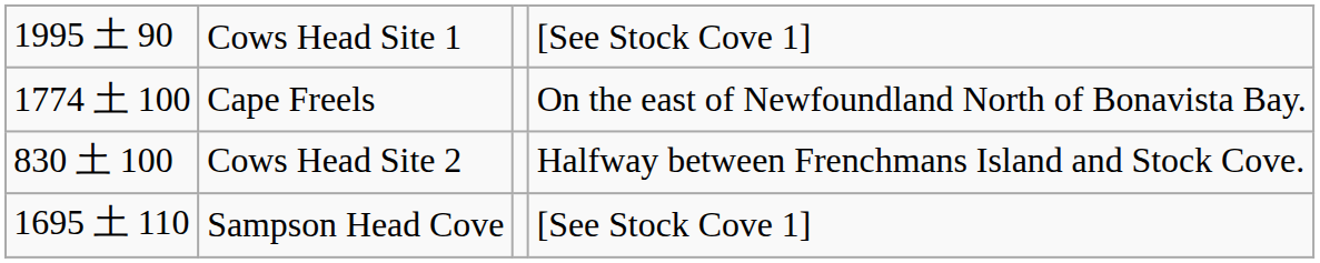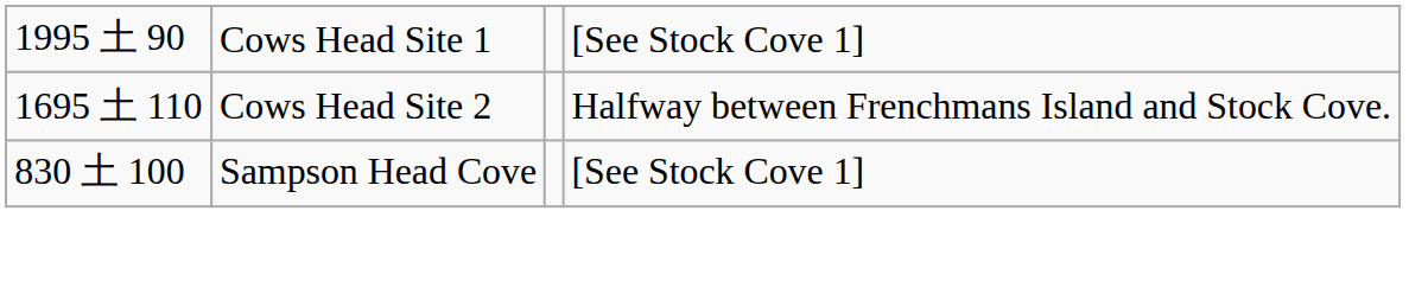- row: 1774 土 100 | Cape Freels | On the east of Newfoundland North of Bonavista Bay.
Cows Head Site 2 | column 1: 830 土 100 -> 1695 土 110
Sampson Head Cove | column 1: 1695 土 110 -> 830 土 100
